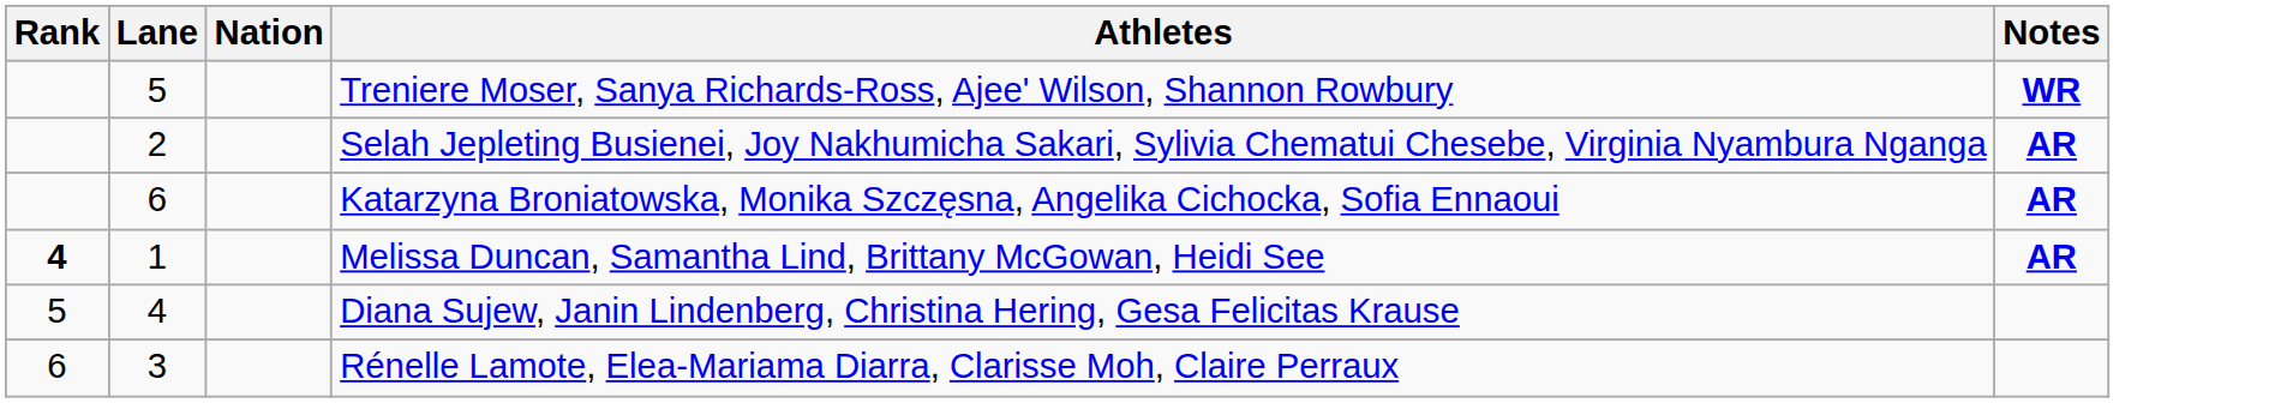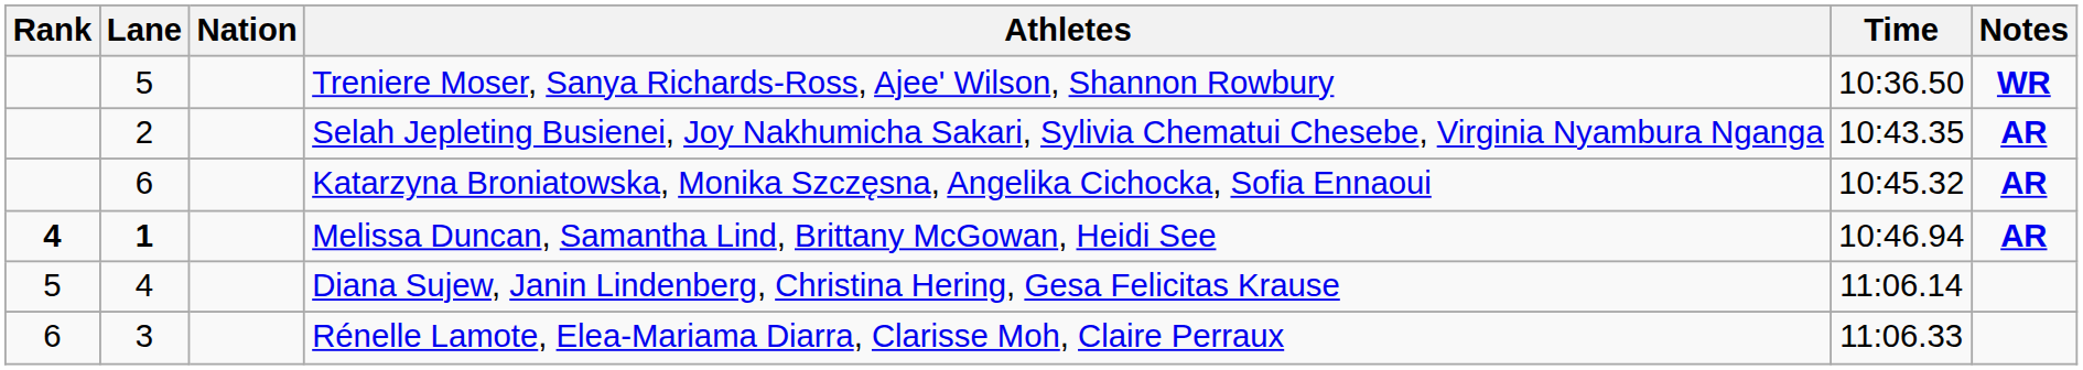+ column: Time | 10:36.50 | 10:43.35 | 10:45.32 | 10:46.94 | 11:06.14 | 11:06.33
Melissa Duncan, Samantha Lind, Brittany McGowan, Heidi See | Lane: normal -> bold
